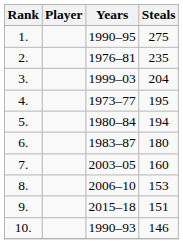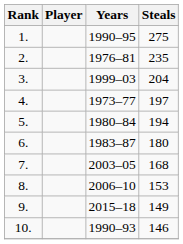4. | Steals: 195 -> 197
7. | Steals: 160 -> 168
9. | Steals: 151 -> 149
